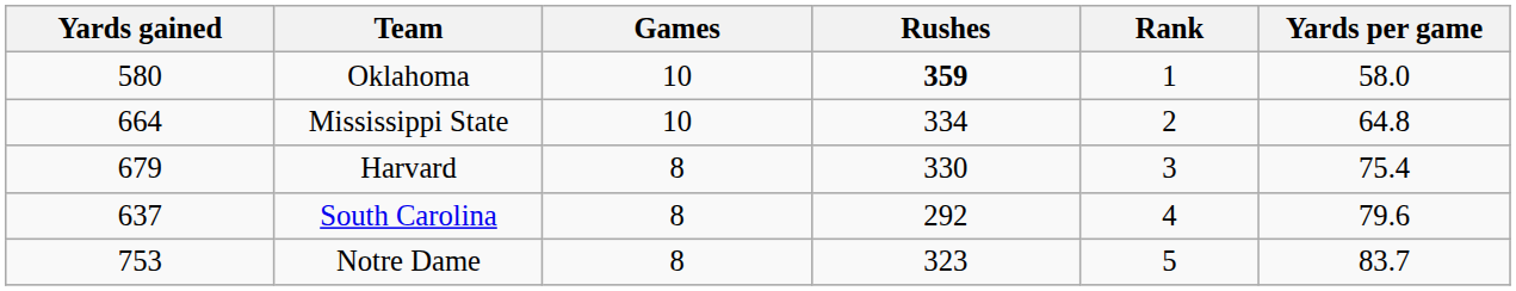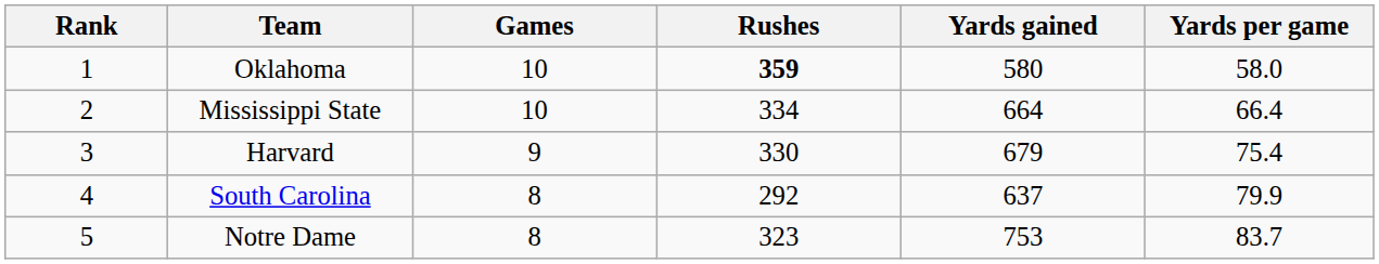columns swapped: Rank <-> Yards gained
Mississippi State | Yards per game: 64.8 -> 66.4
Harvard | Games: 8 -> 9
South Carolina | Yards per game: 79.6 -> 79.9
